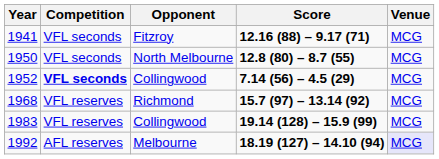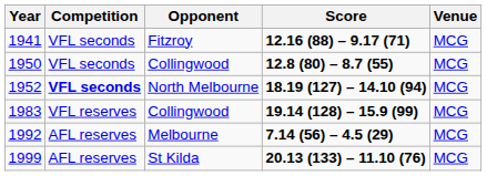1950 | Opponent: North Melbourne -> Collingwood
1952 | Opponent: Collingwood -> North Melbourne
1952 | Score: 7.14 (56) – 4.5 (29) -> 18.19 (127) – 14.10 (94)
- row: 1968 | VFL reserves | Richmond | 15.7 (97) – 13.14 (92) | MCG
1992 | Score: 18.19 (127) – 14.10 (94) -> 7.14 (56) – 4.5 (29)
1992 | Venue: lavender background -> no background
+ row: 1999 | AFL reserves | St Kilda | 20.13 (133) – 11.10 (76) | MCG
